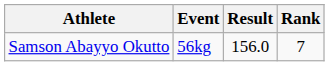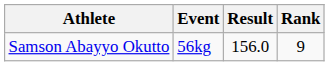Samson Abayyo Okutto | Rank: 7 -> 9
